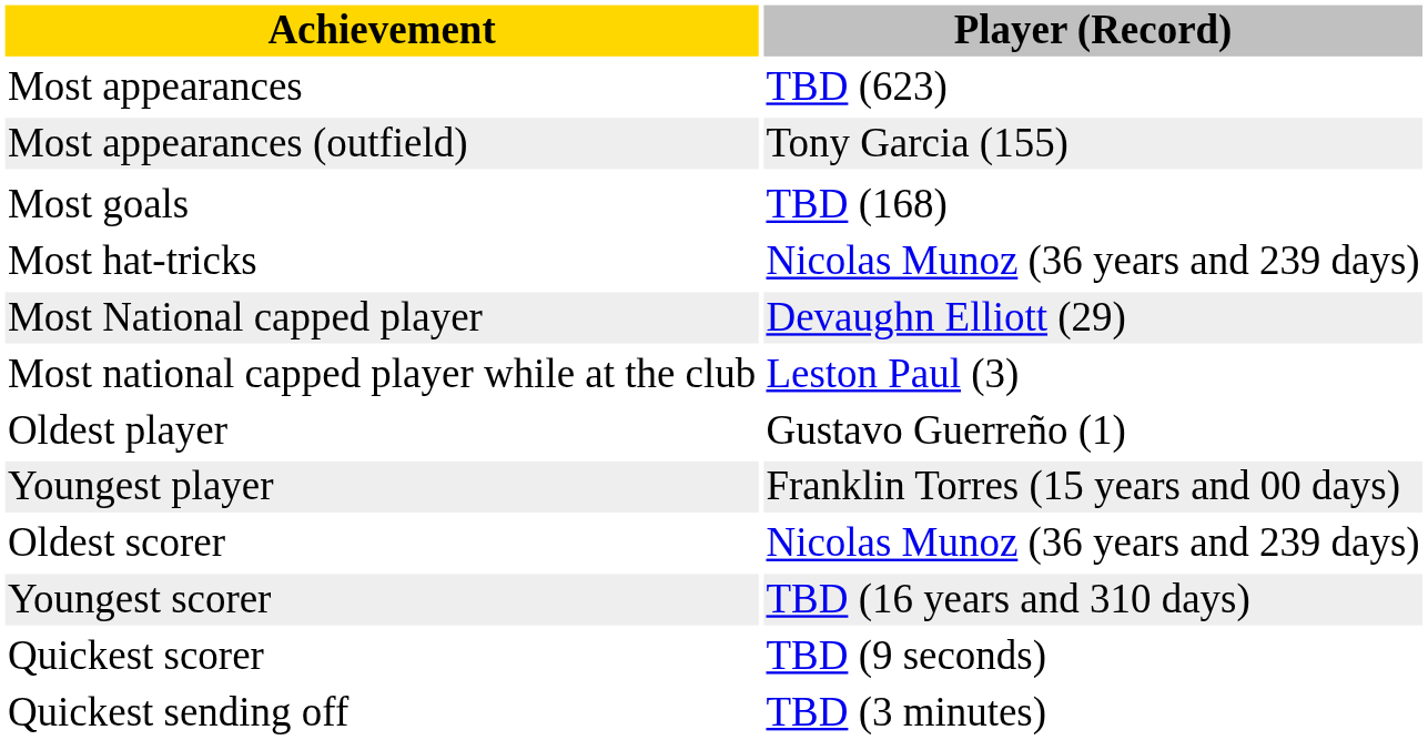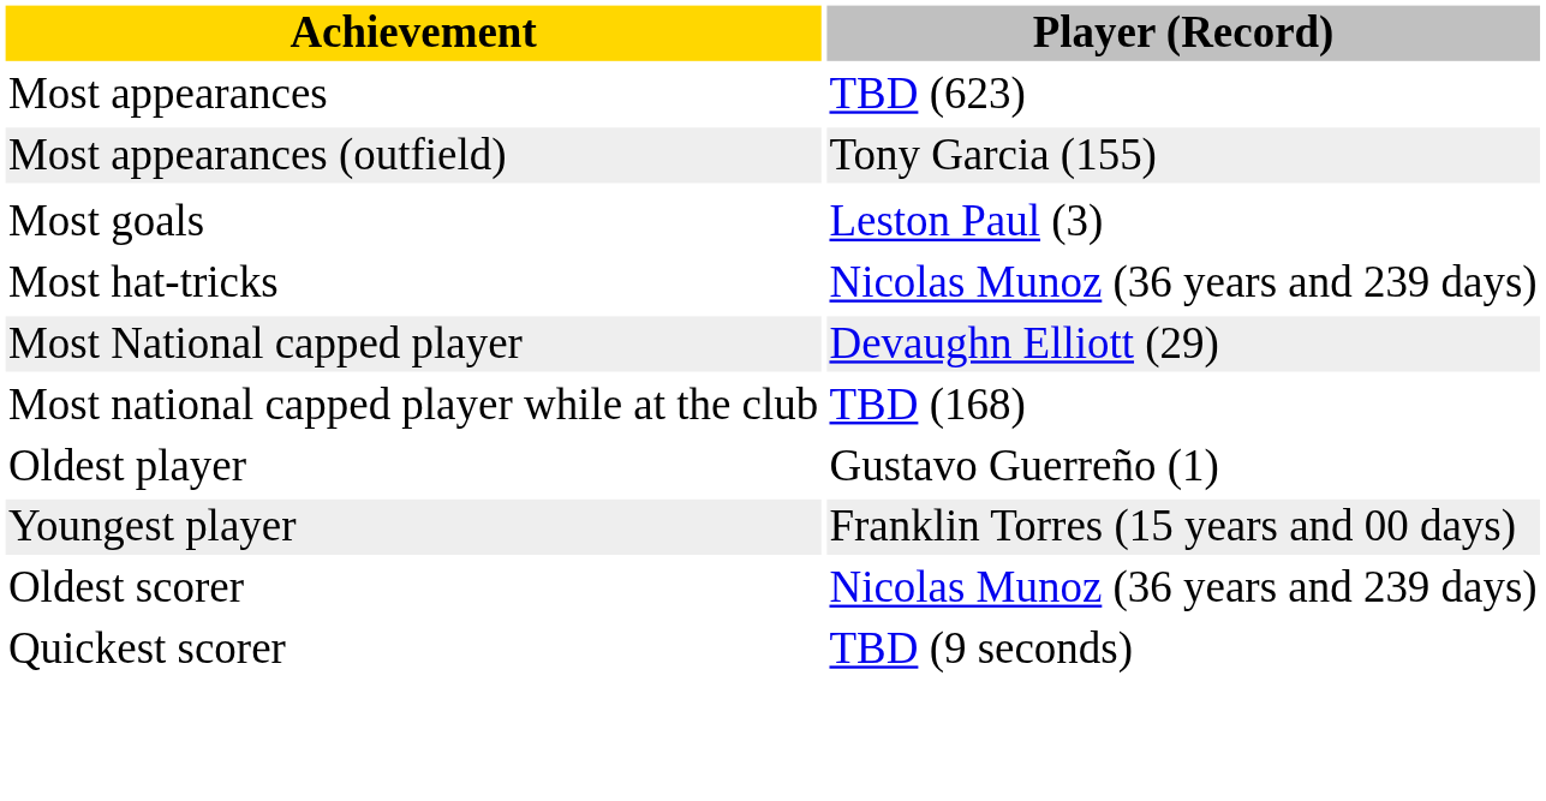Most goals | Player (Record): TBD (168) -> Leston Paul (3)
Most national capped player while at the club | Player (Record): Leston Paul (3) -> TBD (168)
- row: Youngest scorer | TBD (16 years and 310 days)
- row: Quickest sending off | TBD (3 minutes)
